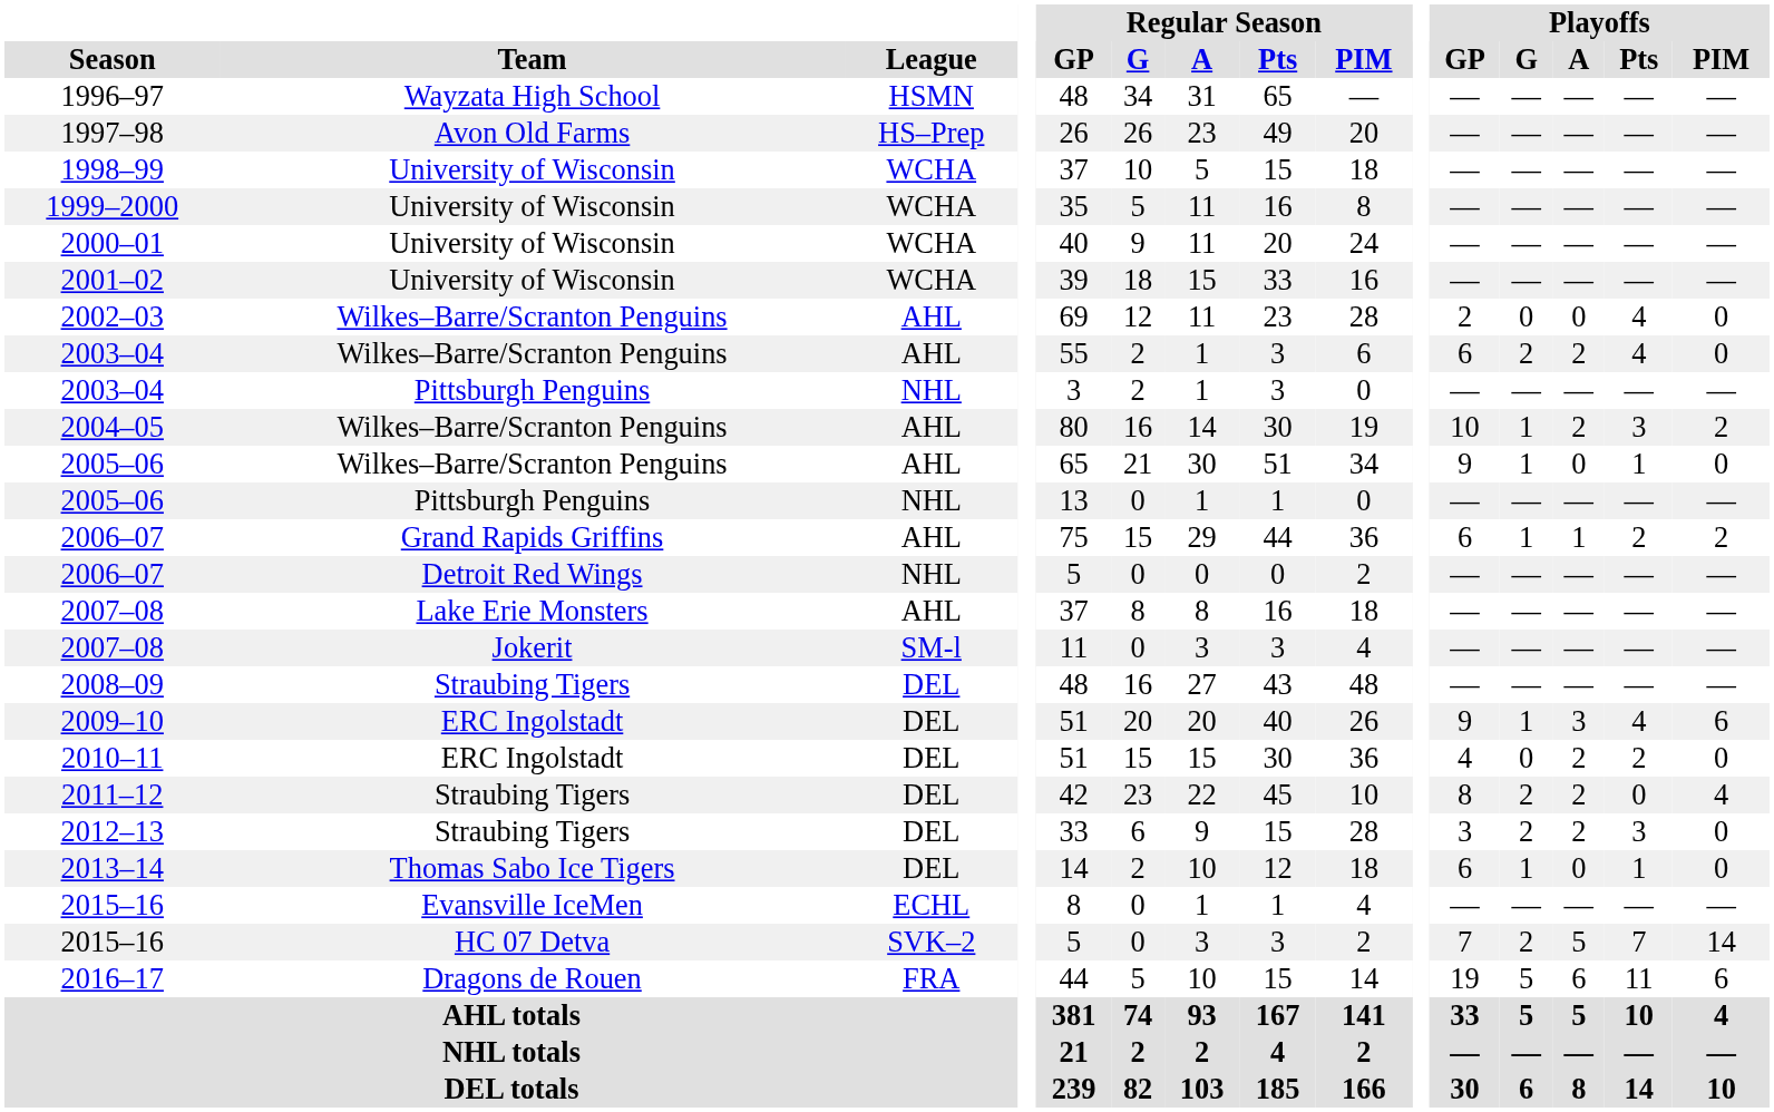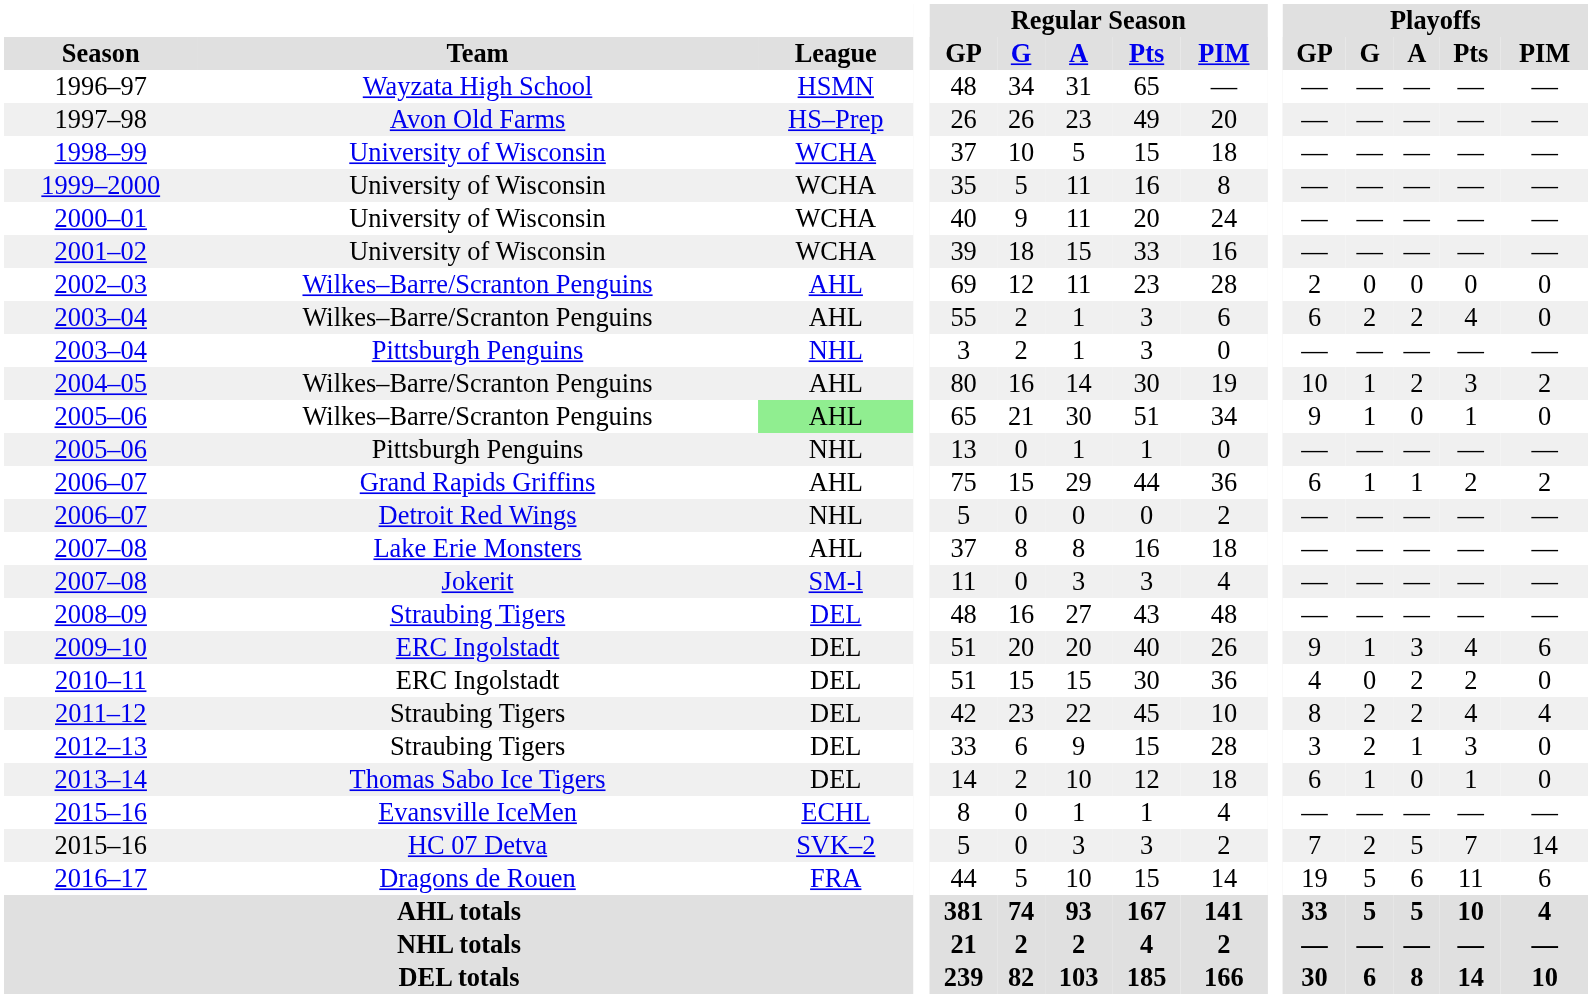2002–03 | Playoffs / Pts: 4 -> 0
2005–06 / Wilkes–Barre/Scranton Penguins | League: no background -> lightgreen background
2011–12 | Playoffs / Pts: 0 -> 4
2012–13 | Playoffs / A: 2 -> 1
